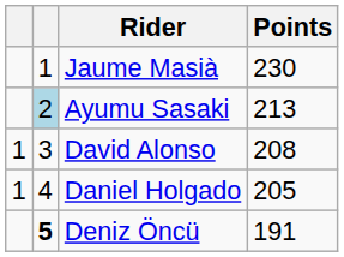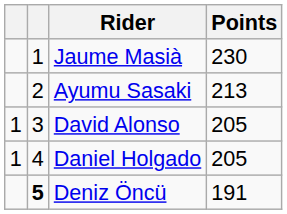Ayumu Sasaki | column 2: lightblue background -> no background
David Alonso | Points: 208 -> 205
